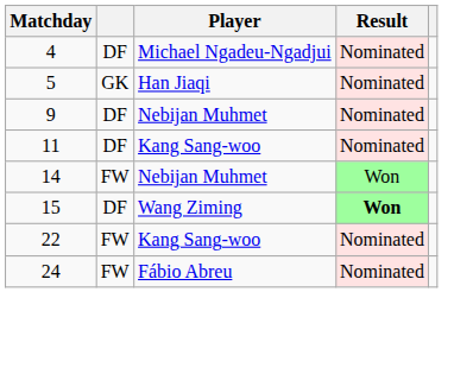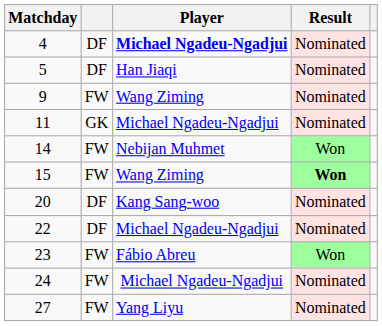4 | Player: normal -> bold
5 | column 2: GK -> DF
9 | column 2: DF -> FW
9 | Player: Nebijan Muhmet -> Wang Ziming
11 | column 2: DF -> GK
11 | Player: Kang Sang-woo -> Michael Ngadeu-Ngadjui
15 | column 2: DF -> FW
+ row: 20 | DF | Kang Sang-woo | Nominated
22 | column 2: FW -> DF
22 | Player: Kang Sang-woo -> Michael Ngadeu-Ngadjui
+ row: 23 | FW | Fábio Abreu | Won
24 | Player: Fábio Abreu -> Michael Ngadeu-Ngadjui
+ row: 27 | FW | Yang Liyu | Nominated
